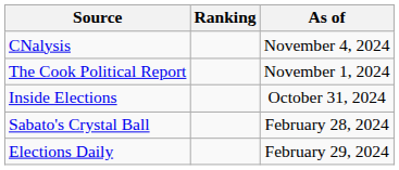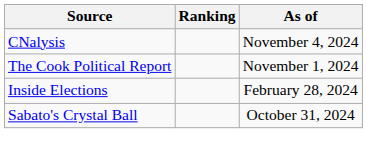Inside Elections | As of: October 31, 2024 -> February 28, 2024
Sabato's Crystal Ball | As of: February 28, 2024 -> October 31, 2024
- row: Elections Daily | February 29, 2024
